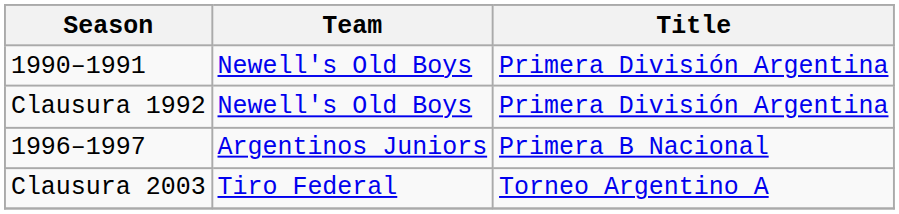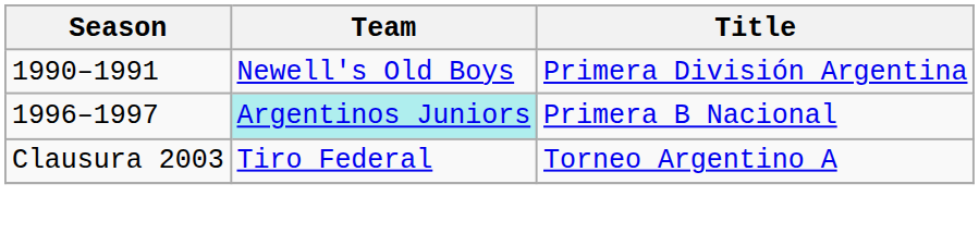- row: Clausura 1992 | Newell's Old Boys | Primera División Argentina
1996–1997 | Team: no background -> paleturquoise background
